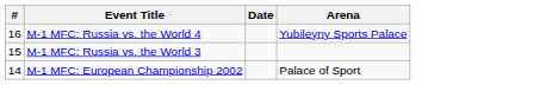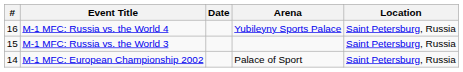+ column: Location | Saint Petersburg, Russia | Saint Petersburg, Russia | Saint Petersburg, Russia
